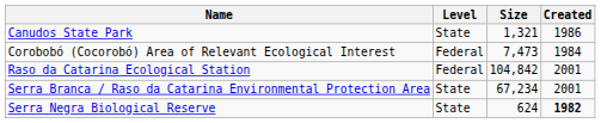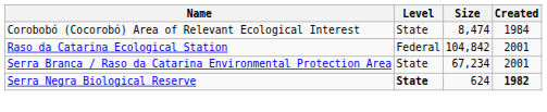- row: Canudos State Park | State | 1,321 | 1986
Corobobó (Cocorobó) Area of Relevant Ecological Interest | Level: Federal -> State
Corobobó (Cocorobó) Area of Relevant Ecological Interest | Size: 7,473 -> 8,474
Serra Negra Biological Reserve | Level: normal -> bold
